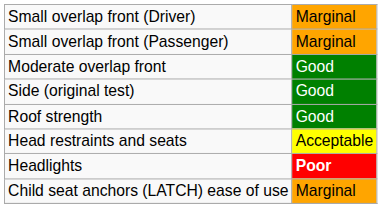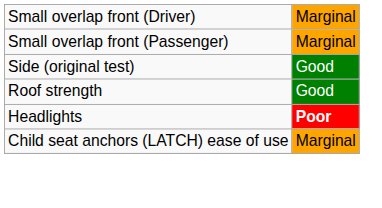- row: Moderate overlap front | Good
- row: Head restraints and seats | Acceptable
